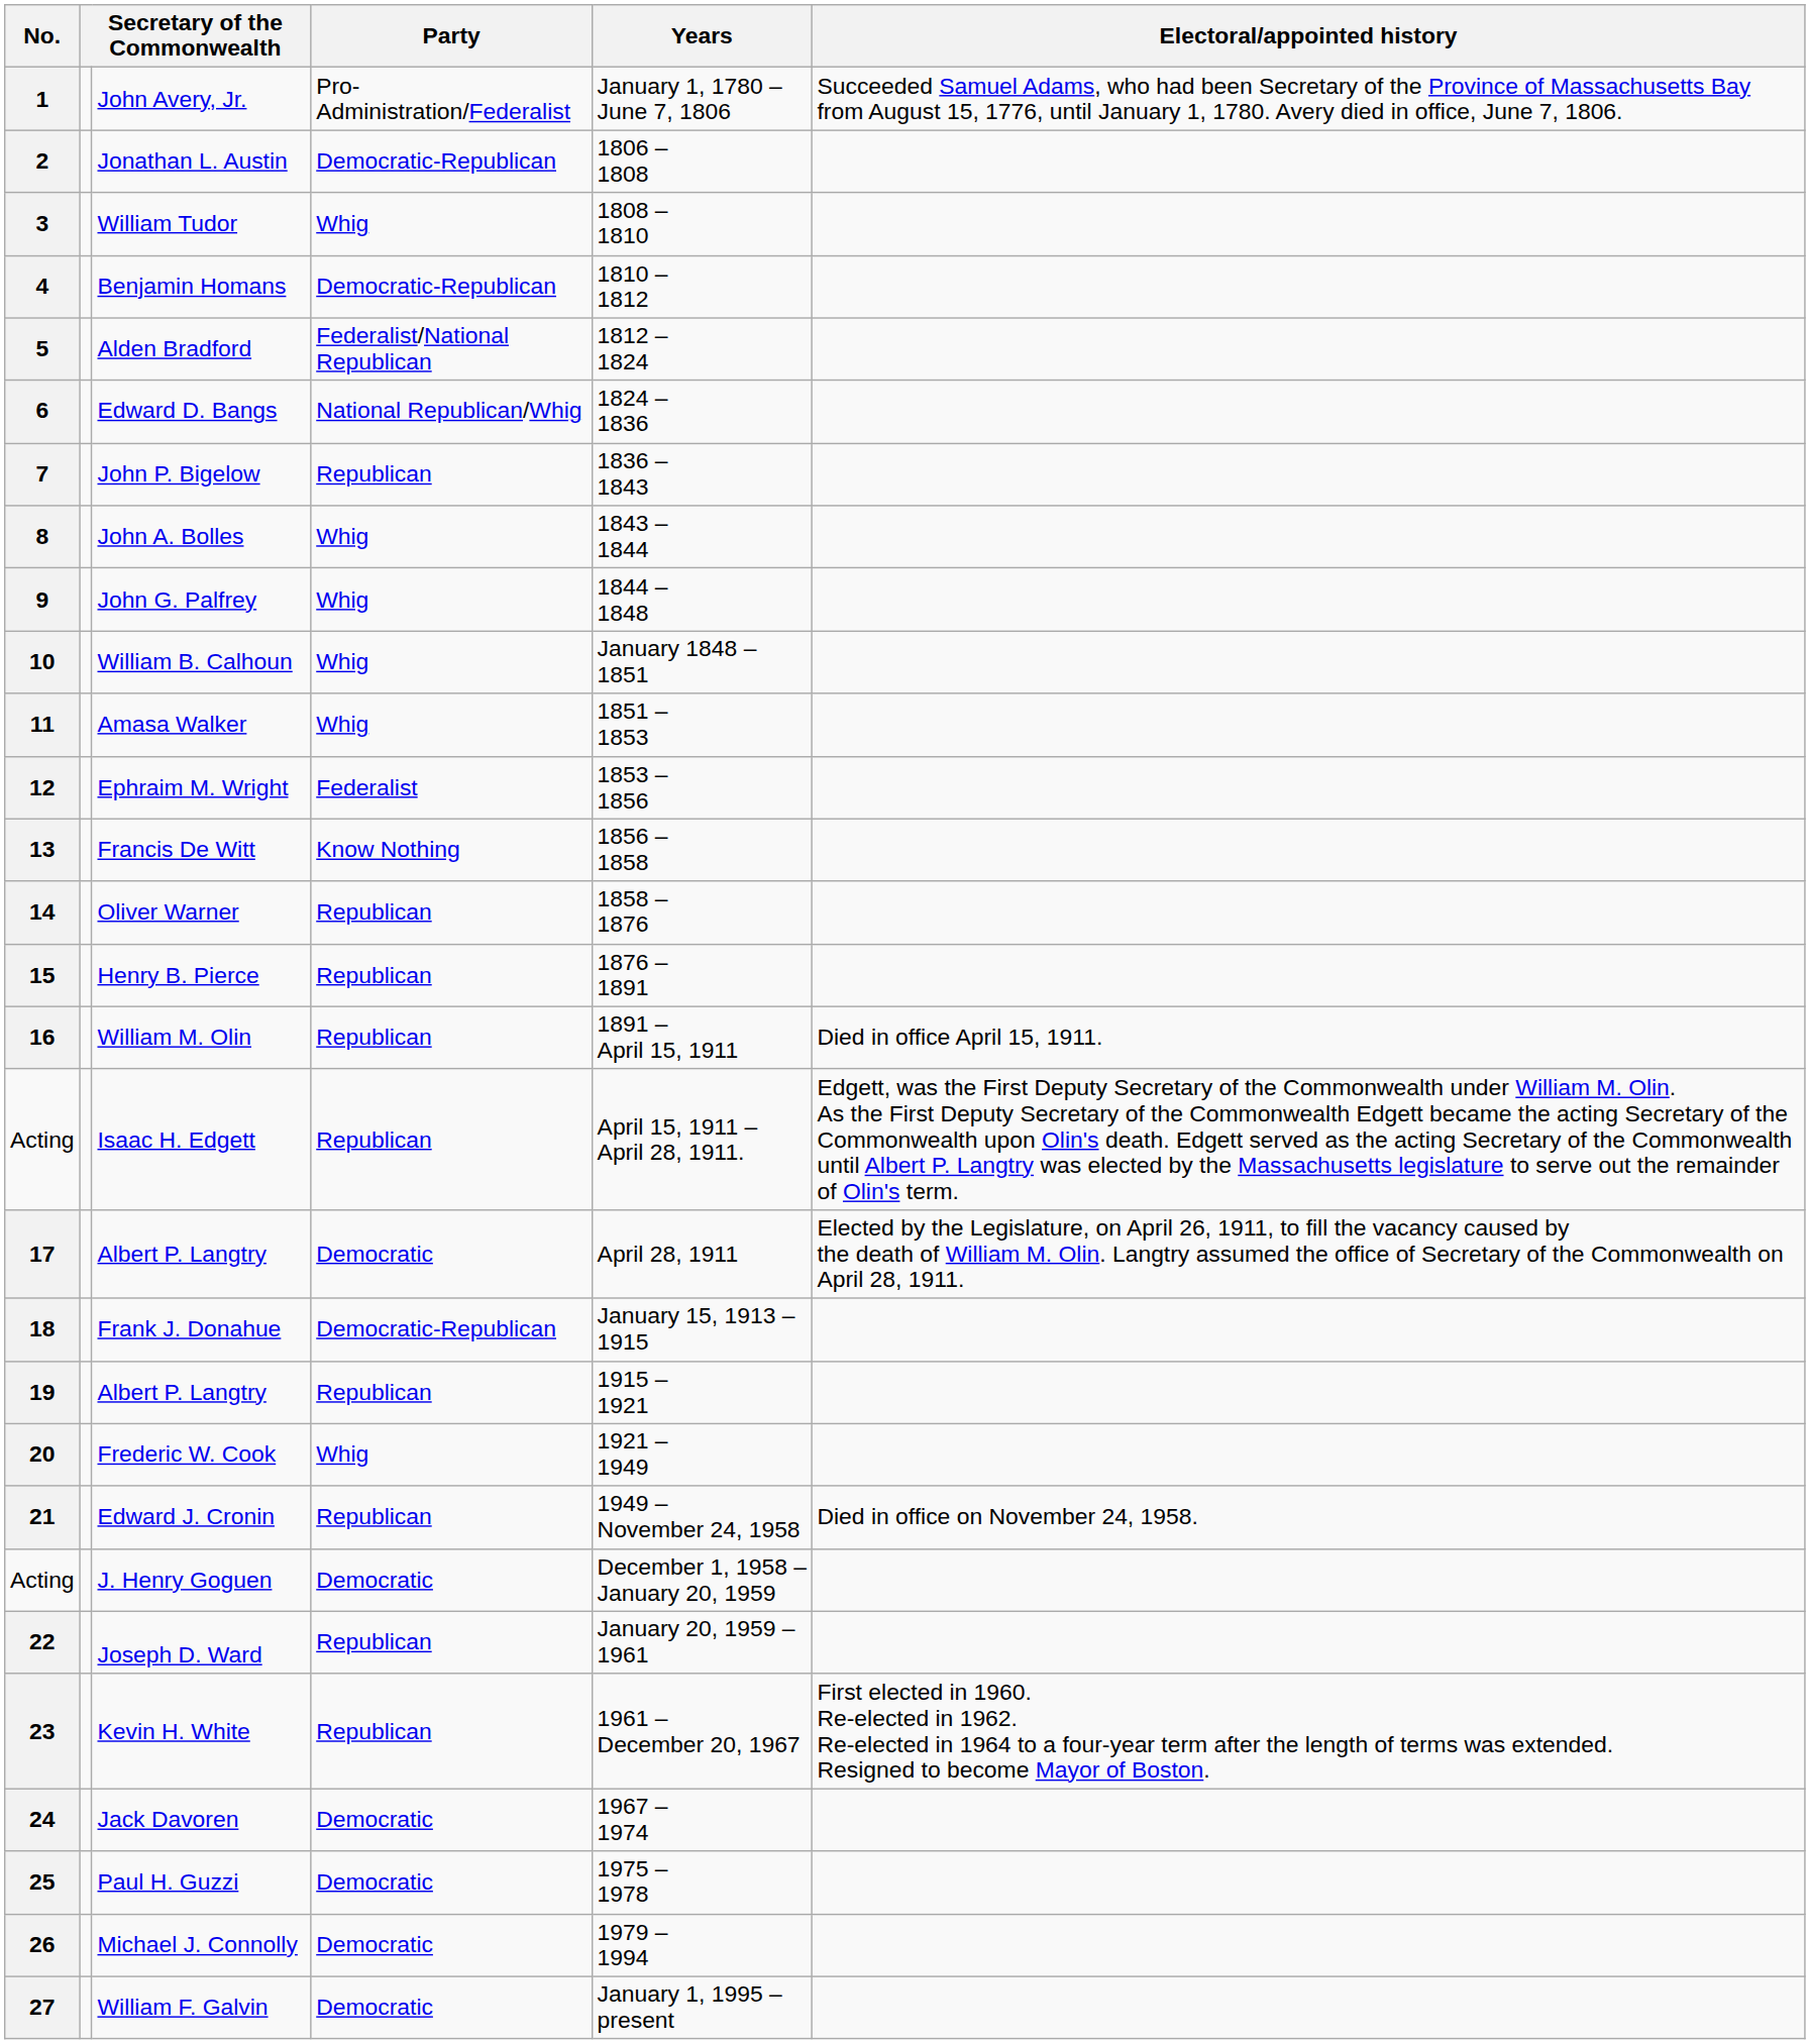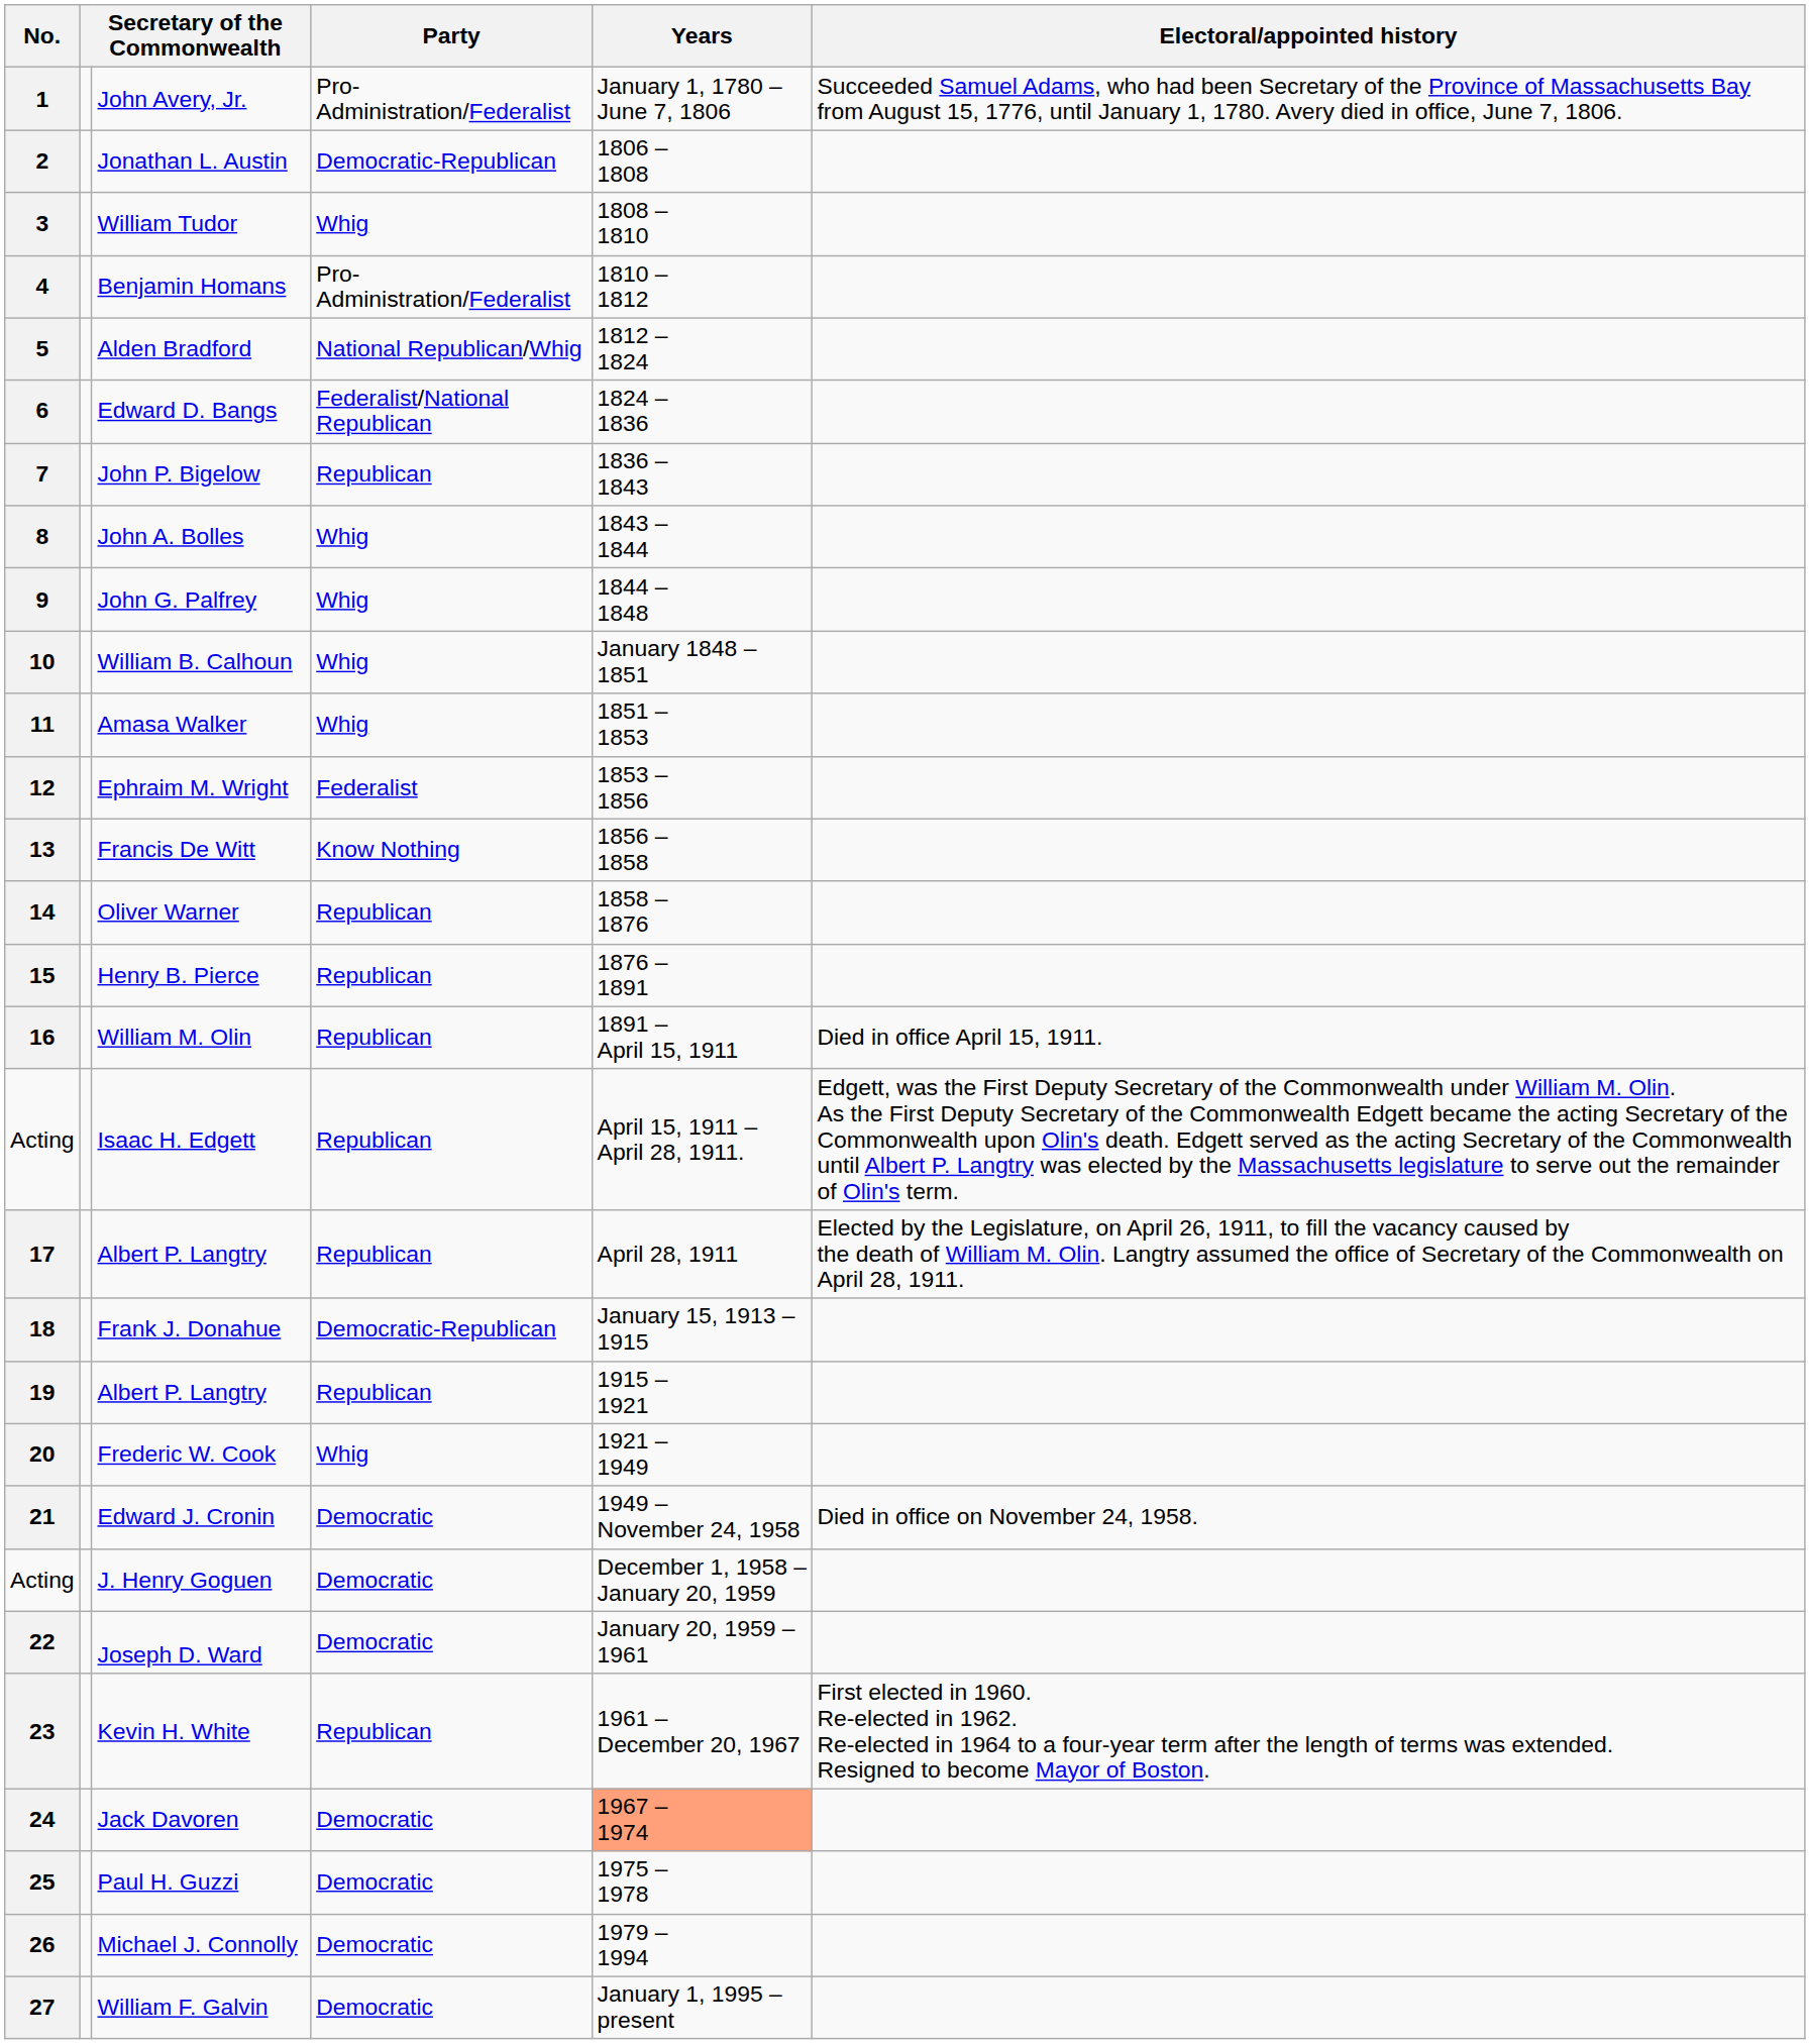4 | Party: Democratic-Republican -> Pro-Administration/Federalist
5 | Party: Federalist/National Republican -> National Republican/Whig
6 | Party: National Republican/Whig -> Federalist/National Republican
17 | Party: Democratic -> Republican
21 | Party: Republican -> Democratic
22 | Party: Republican -> Democratic
24 | Years: no background -> lightsalmon background
